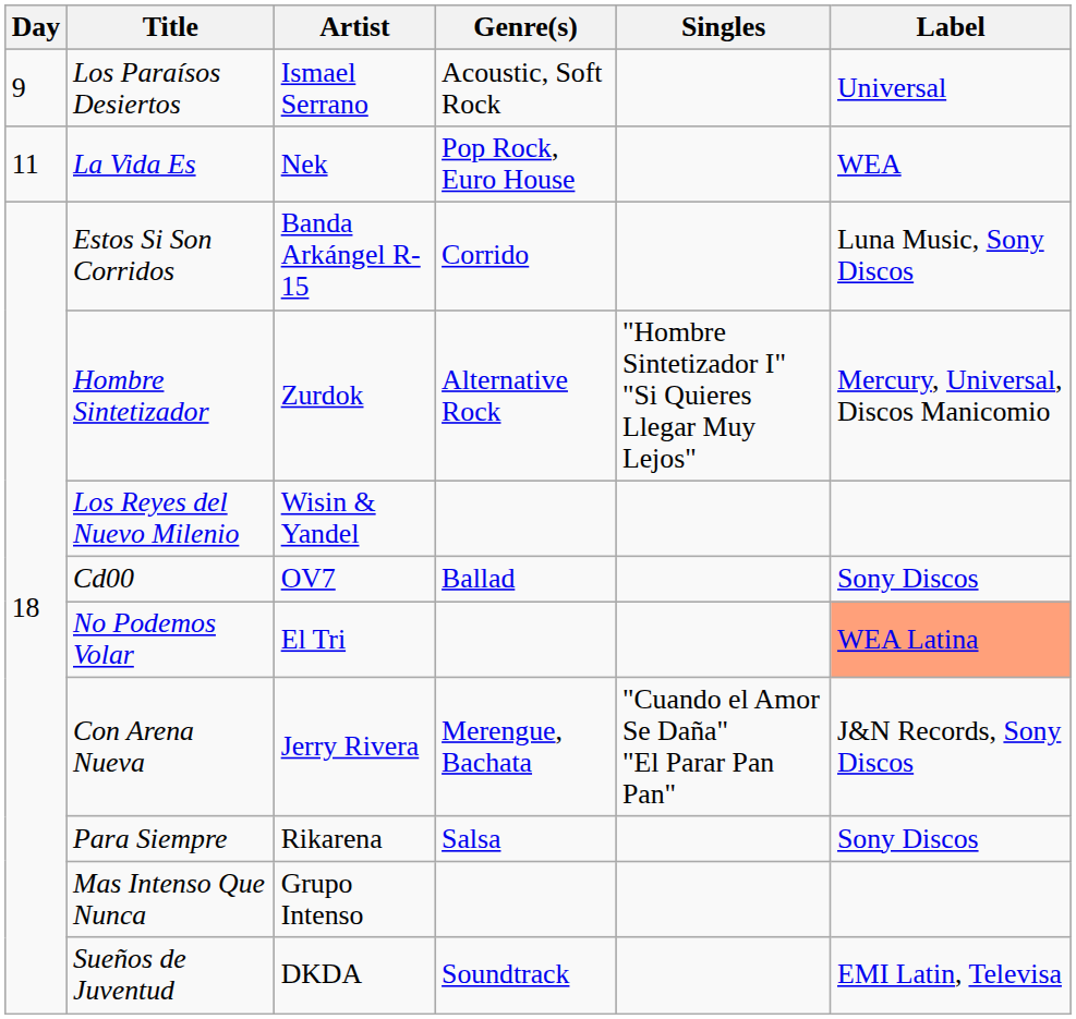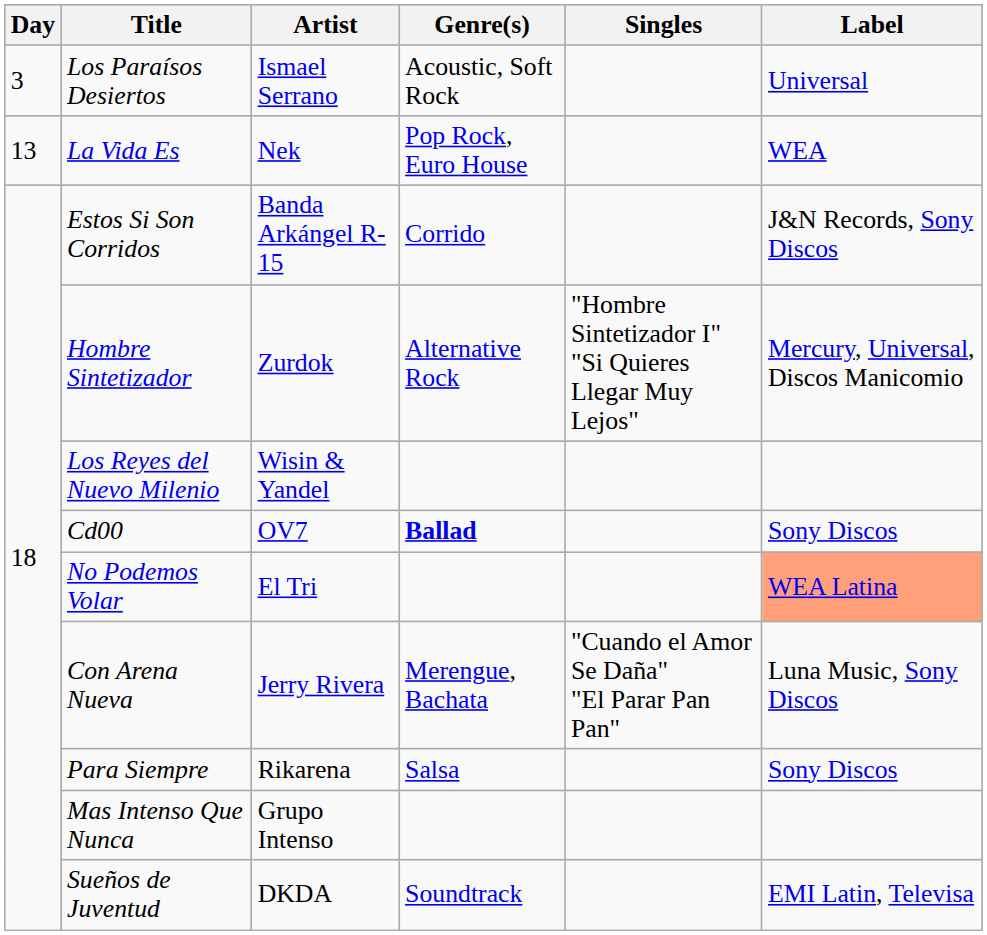Los Paraísos Desiertos | Day: 9 -> 3
La Vida Es | Day: 11 -> 13
Estos Si Son Corridos | Label: Luna Music, Sony Discos -> J&N Records, Sony Discos
Cd00 | Genre(s): normal -> bold
Con Arena Nueva | Label: J&N Records, Sony Discos -> Luna Music, Sony Discos
